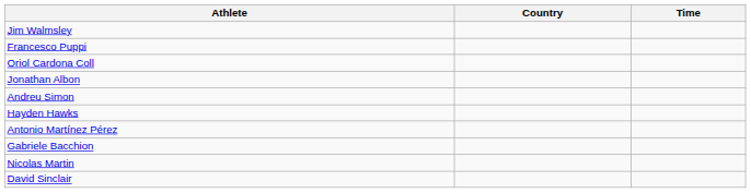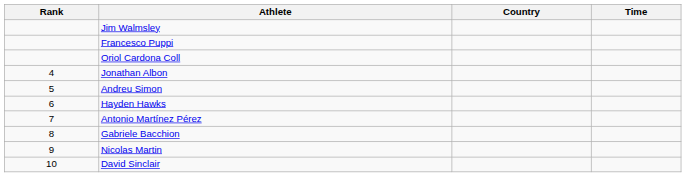+ column: Rank | 4 | 5 | 6 | 7 | 8 | 9 | 10
